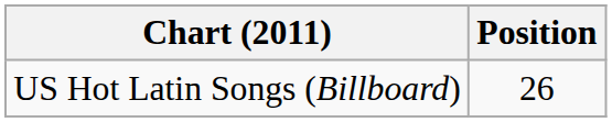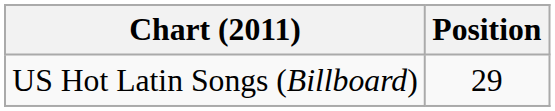US Hot Latin Songs (Billboard) | Position: 26 -> 29
